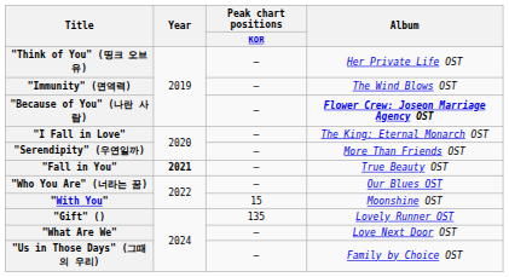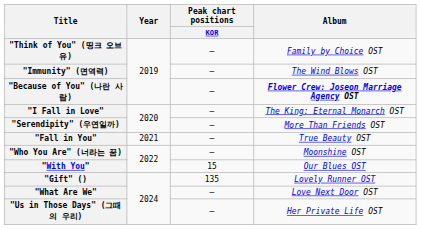"Think of You" (띵크 오브 유) | Album: Her Private Life OST -> Family by Choice OST
"Fall in You" | Year: bold -> normal
"Who You Are" (너라는 꿈) | Album: Our Blues OST -> Moonshine OST
"With You" | Album: Moonshine OST -> Our Blues OST
"Us in Those Days" (그때의 우리) | Album: Family by Choice OST -> Her Private Life OST
